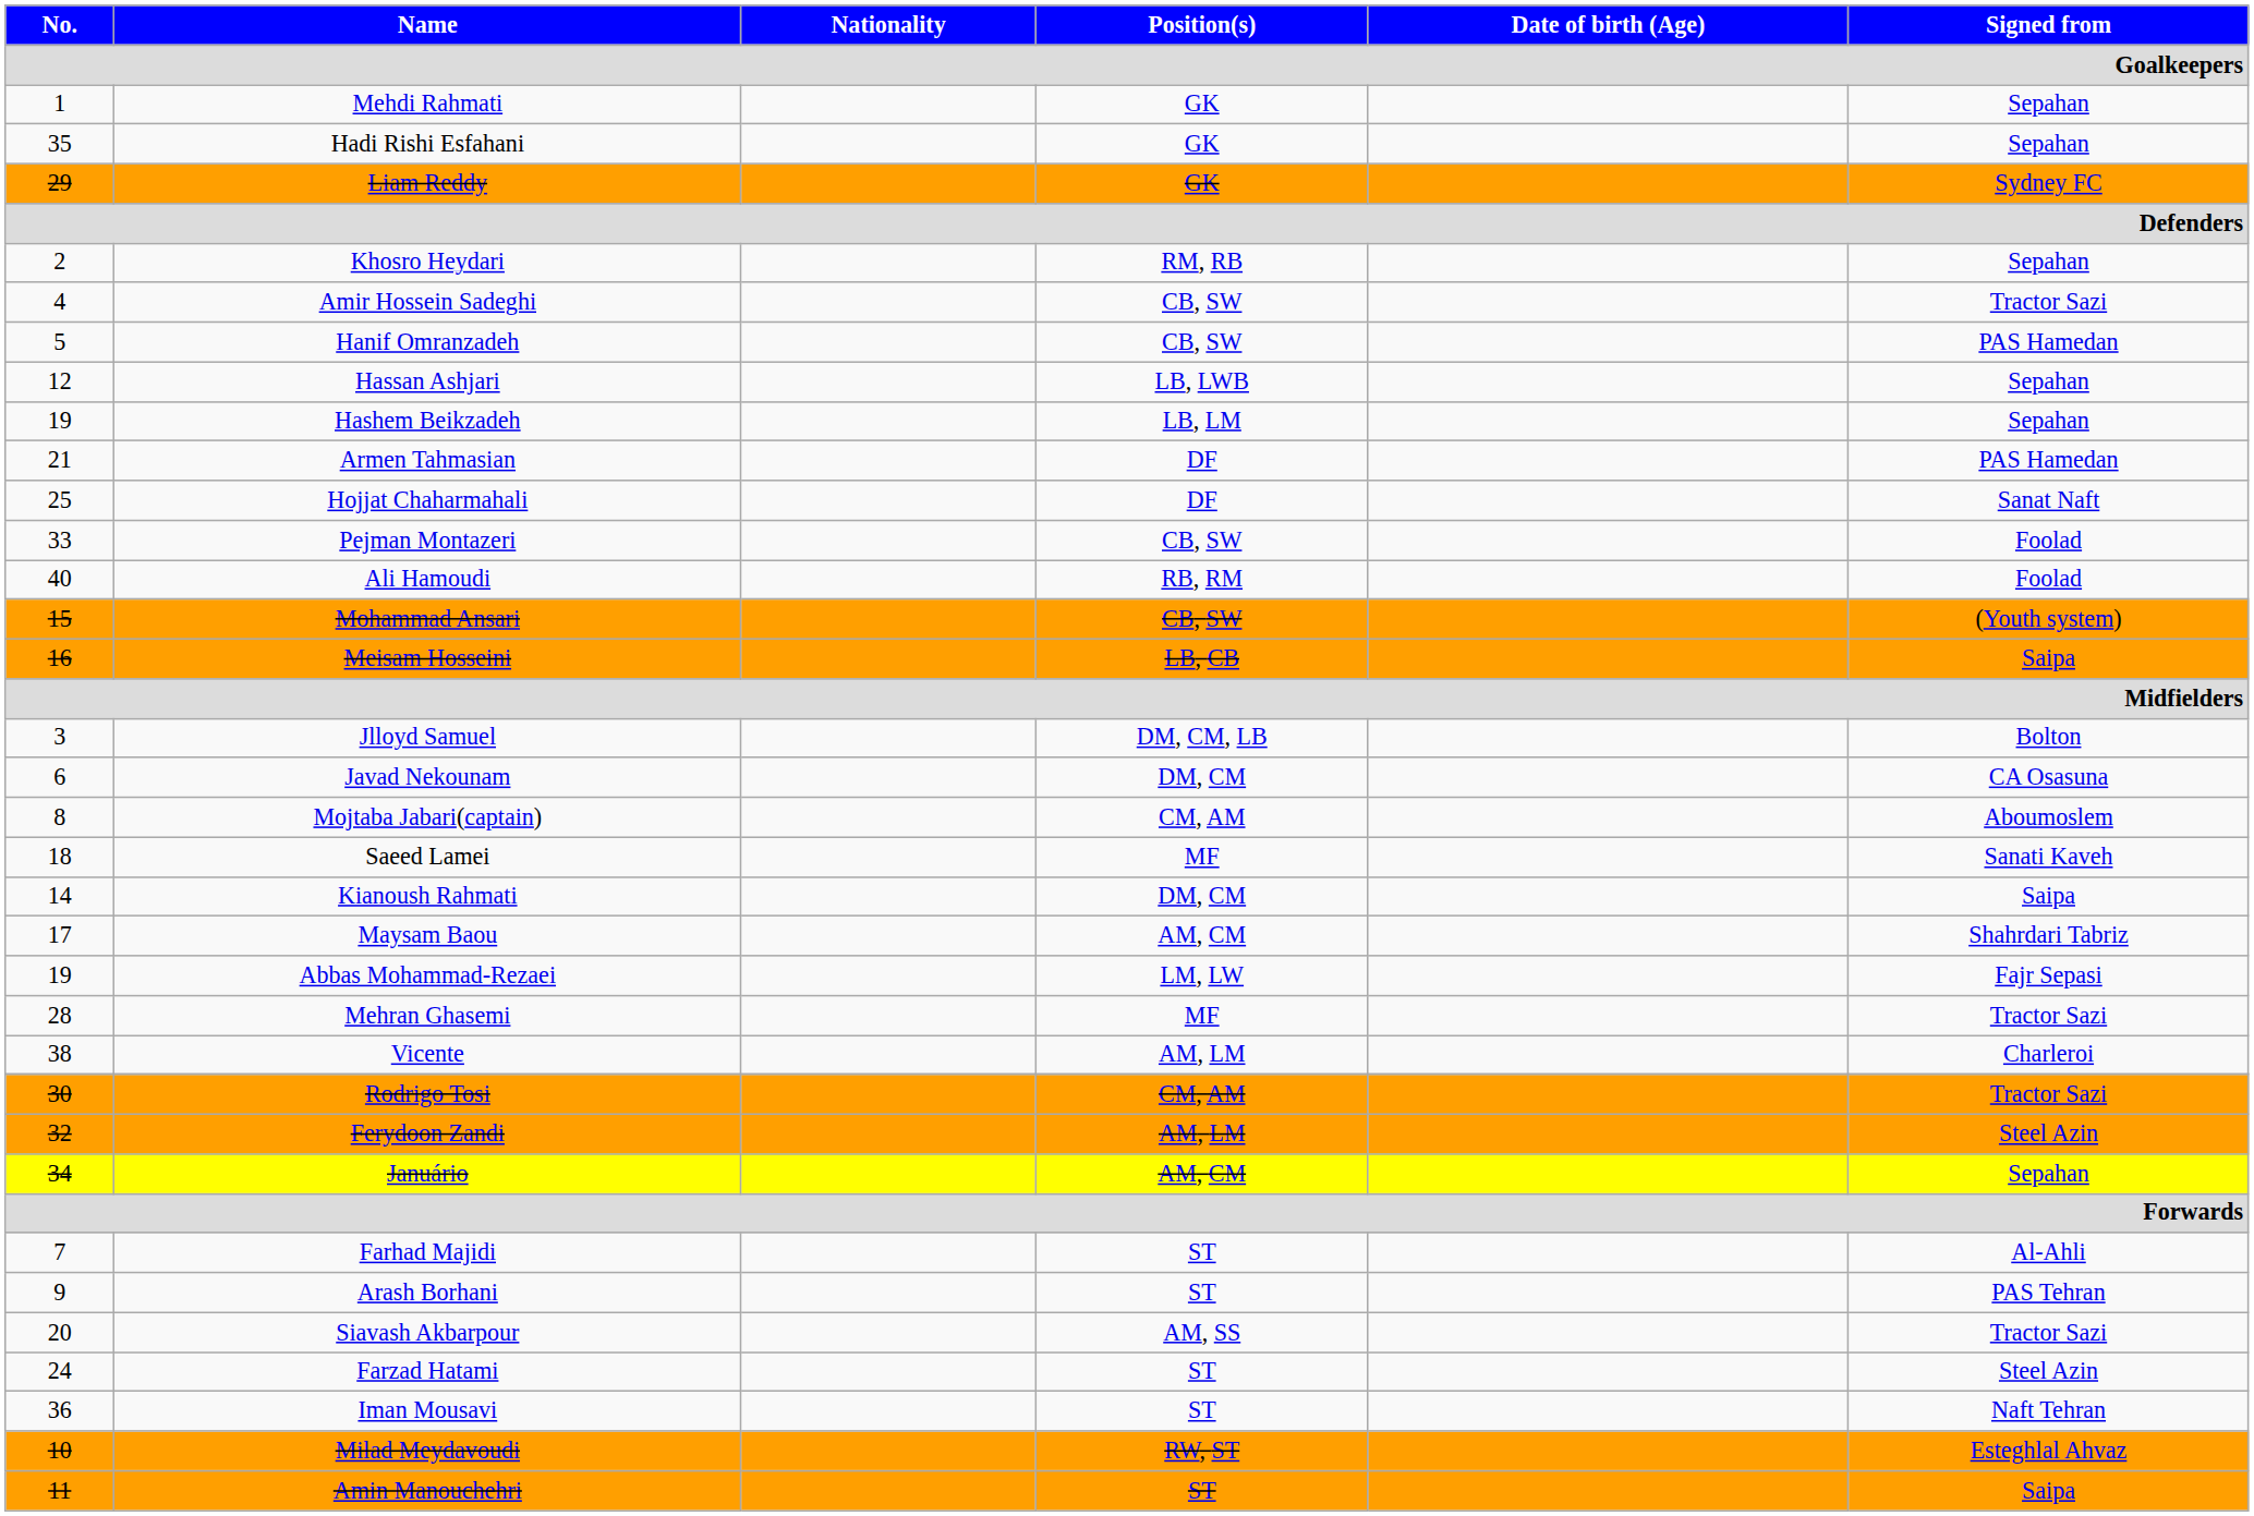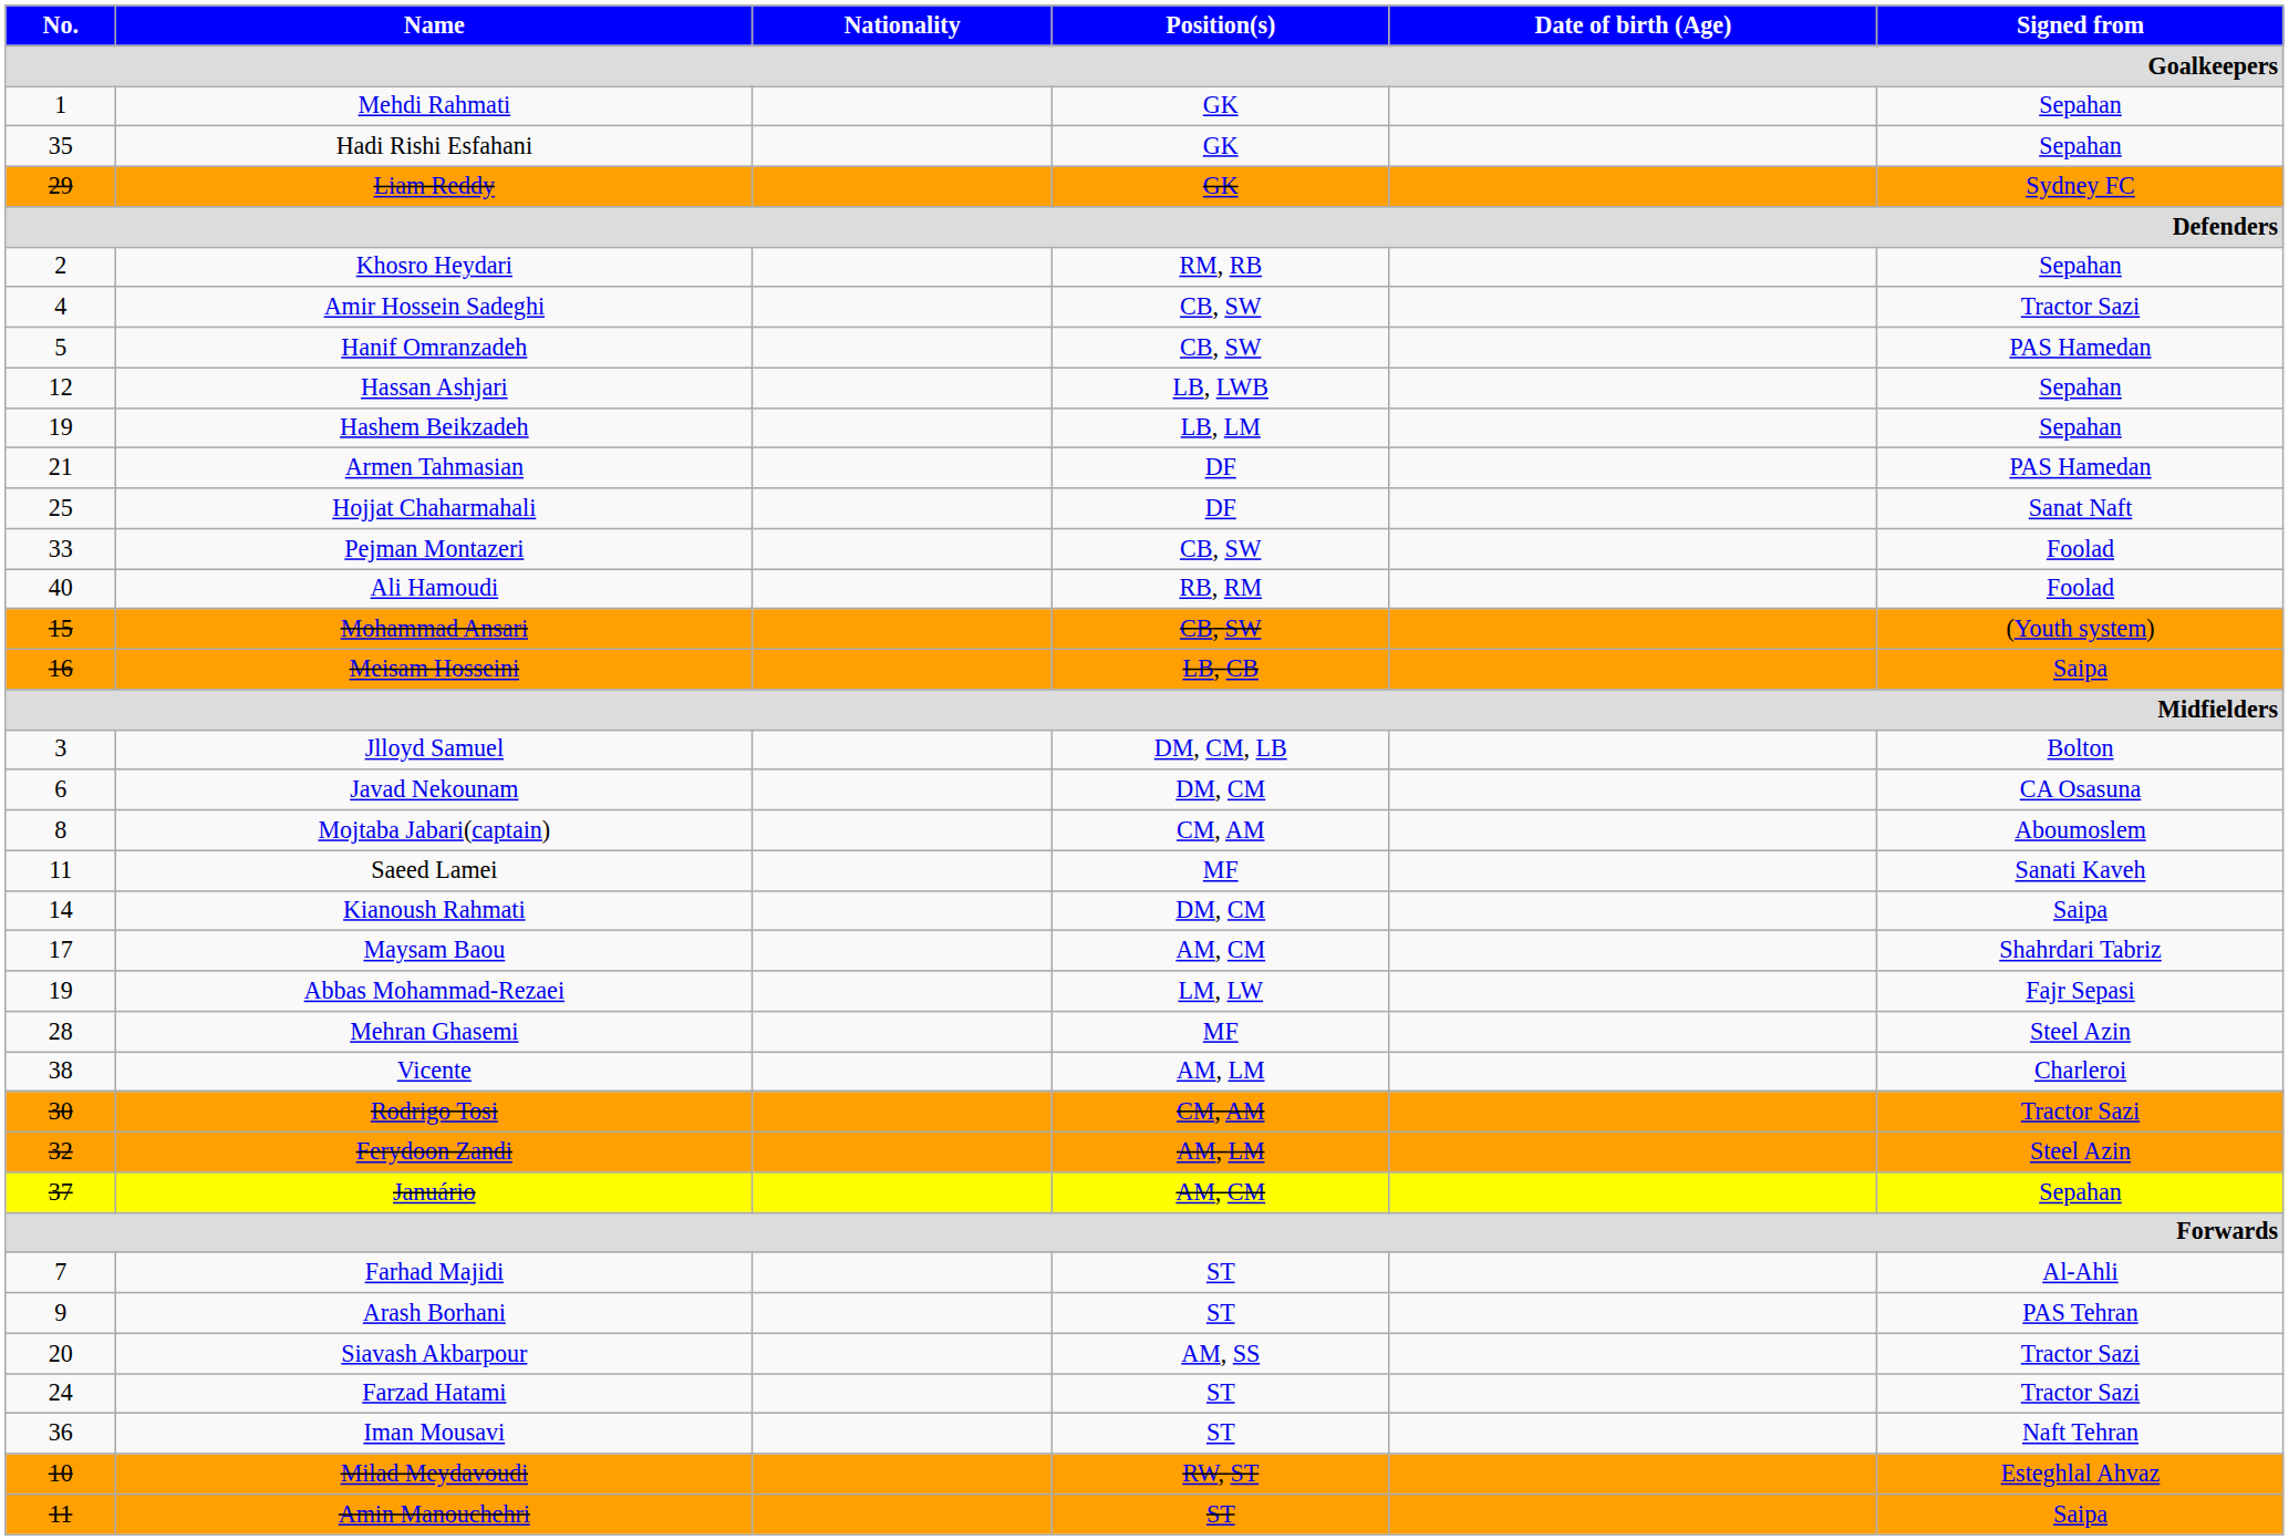Saeed Lamei | No.: 18 -> 11
Mehran Ghasemi | Signed from: Tractor Sazi -> Steel Azin
Januário | No.: 34 -> 37
Farzad Hatami | Signed from: Steel Azin -> Tractor Sazi
